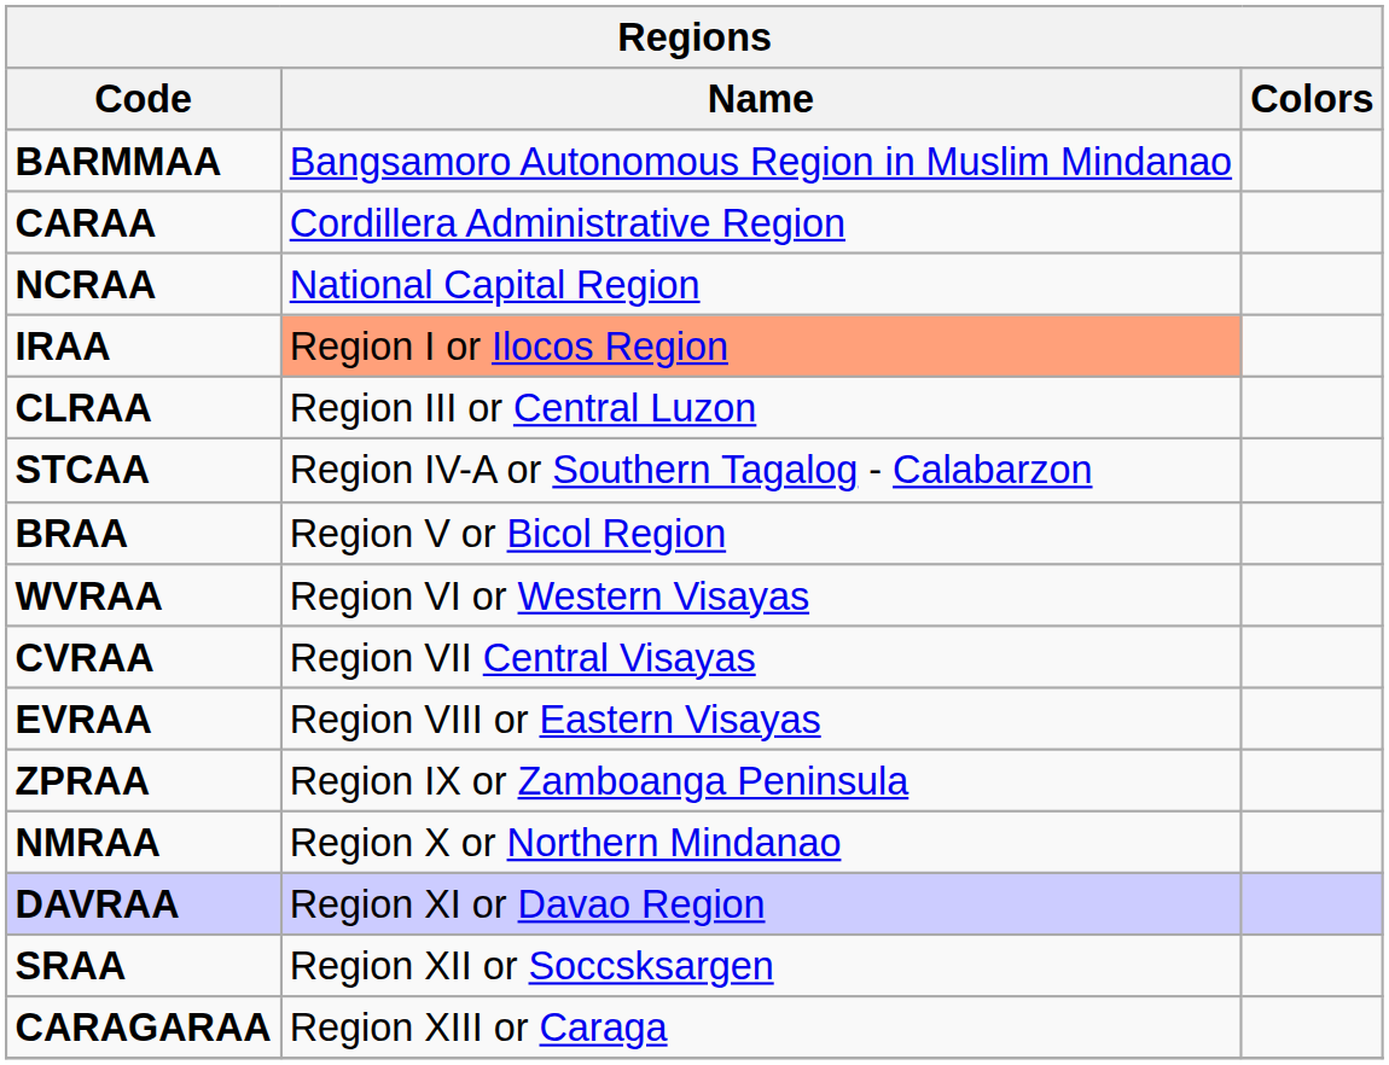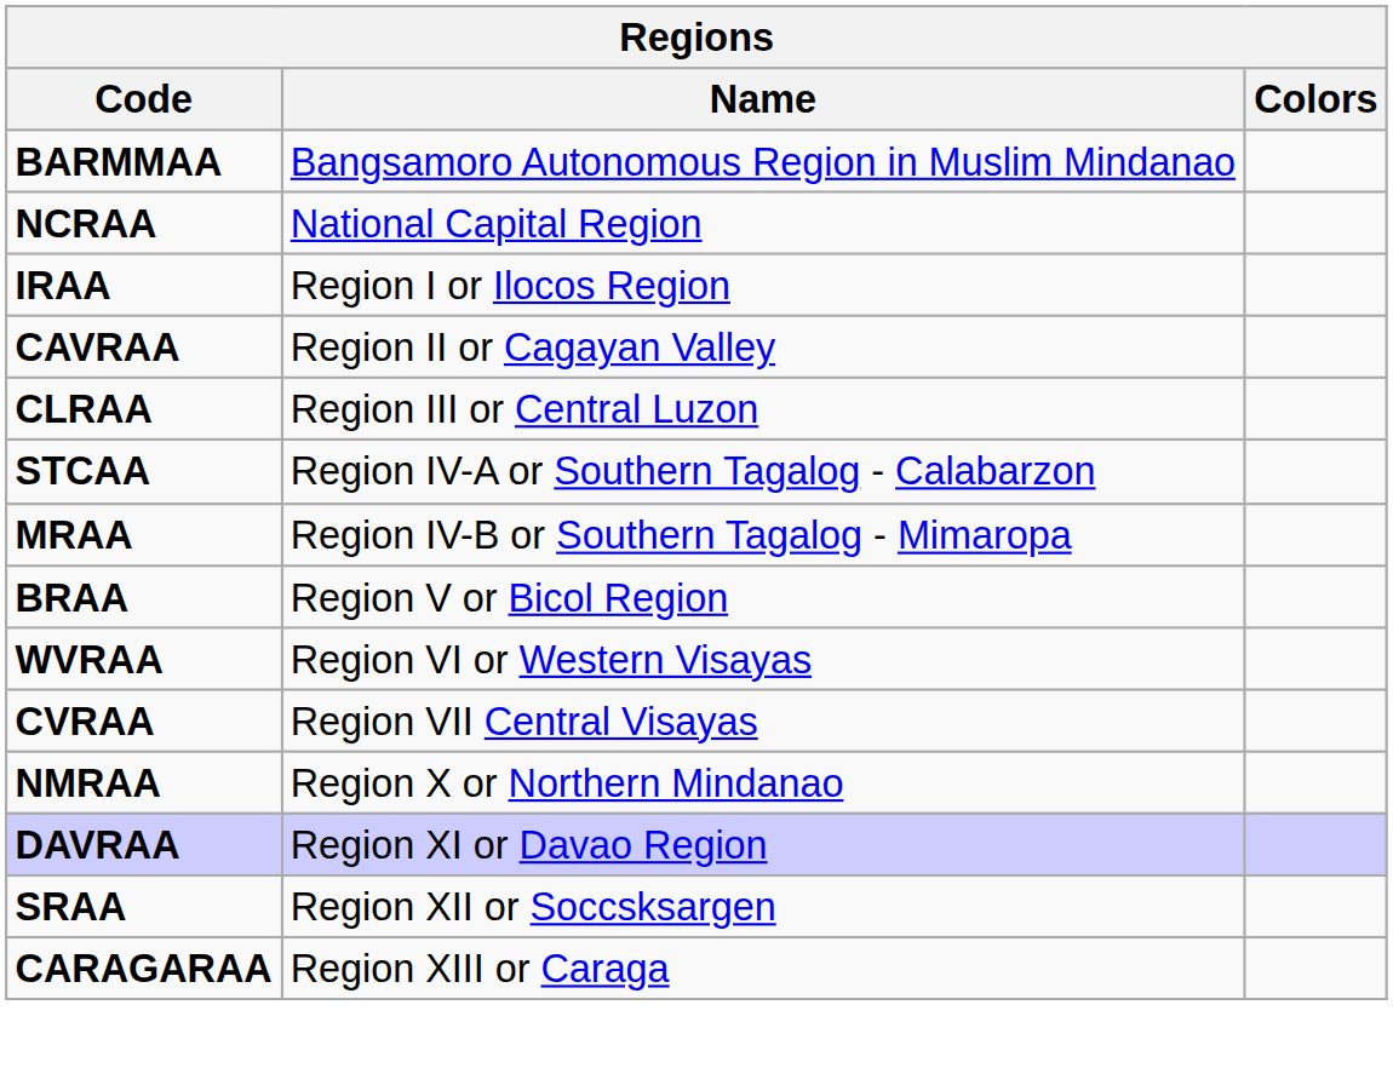- row: CARAA | Cordillera Administrative Region
IRAA | Name: lightsalmon background -> no background
+ row: CAVRAA | Region II or Cagayan Valley
+ row: MRAA | Region IV-B or Southern Tagalog - Mimaropa
- row: EVRAA | Region VIII or Eastern Visayas
- row: ZPRAA | Region IX or Zamboanga Peninsula
